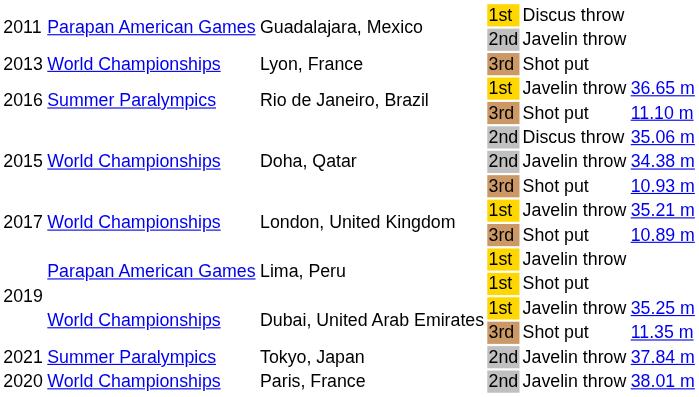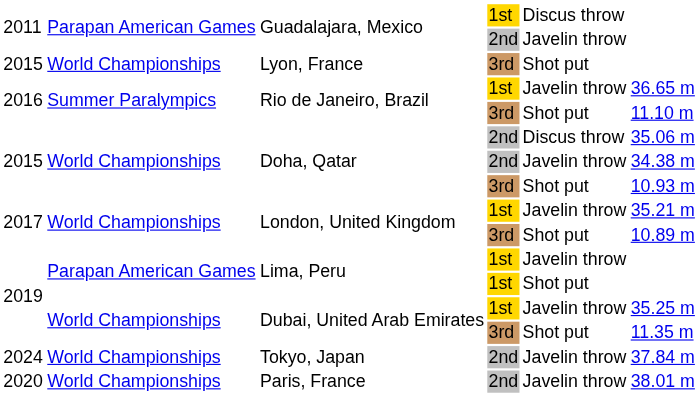Lyon, France | column 1: 2013 -> 2015
Tokyo, Japan | column 1: 2021 -> 2024
Tokyo, Japan | column 2: Summer Paralympics -> World Championships
